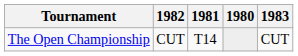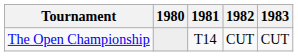columns swapped: 1980 <-> 1982
